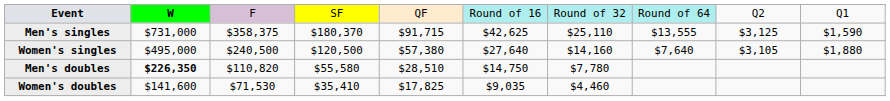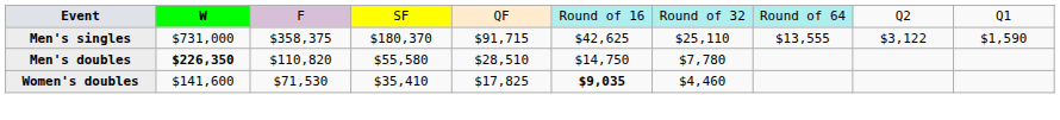Men's singles | column 9: $3,125 -> $3,122
- row: Women's singles | $495,000 | $240,500 | $120,500 | $57,380 | $27,640 | $14,160 | $7,640 | $3,105 | $1,880
Women's doubles | column 6: normal -> bold
